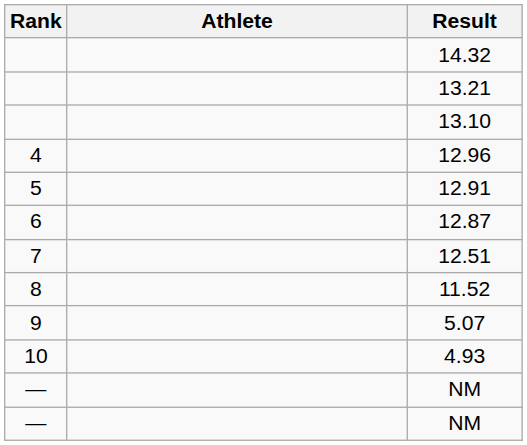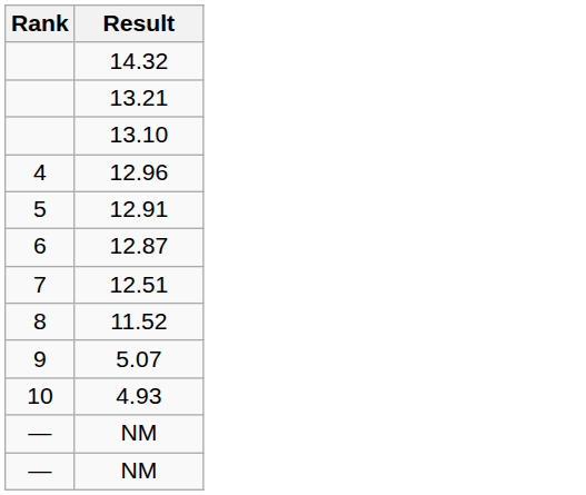- column: Athlete
